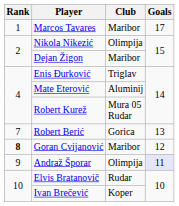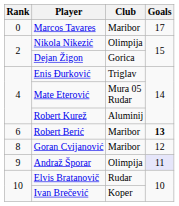Marcos Tavares | Rank: 1 -> 0
Dejan Žigon | Club: Maribor -> Gorica
Mate Eterović | Club: Aluminij -> Mura 05 Rudar
Robert Kurež | Club: Mura 05 Rudar -> Aluminij
Robert Berić | Rank: 7 -> 6
Robert Berić | Club: Gorica -> Maribor
Robert Berić | Goals: normal -> bold
Goran Cvijanović | Rank: bold -> normal
